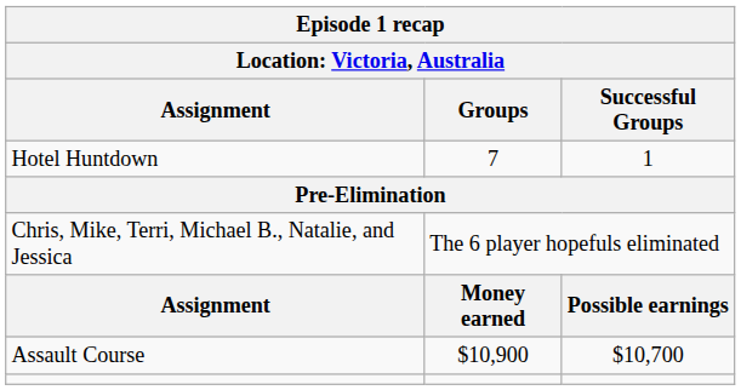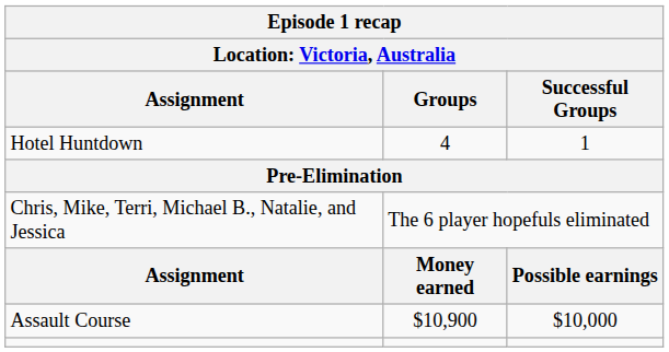Hotel Huntdown | Groups: 7 -> 4
Assault Course | Successful Groups: $10,700 -> $10,000
